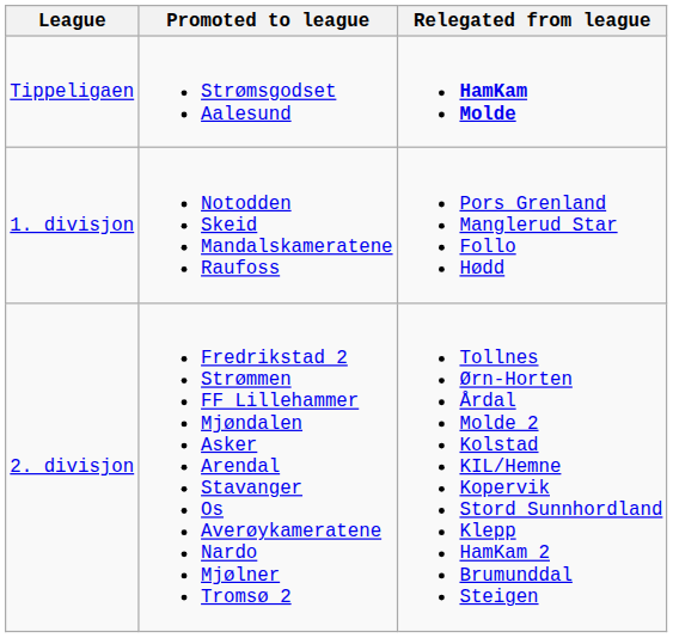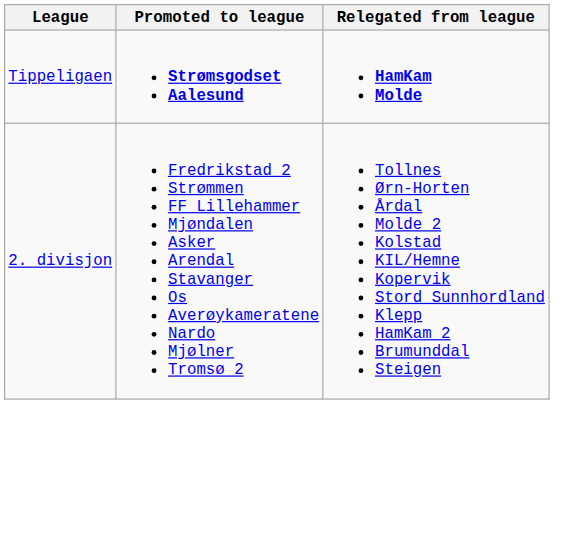Tippeligaen | Promoted to league: normal -> bold
- row: 1. divisjon | Notodden Skeid Mandalskameratene Raufoss | Pors Grenland Manglerud Star Follo Hødd
